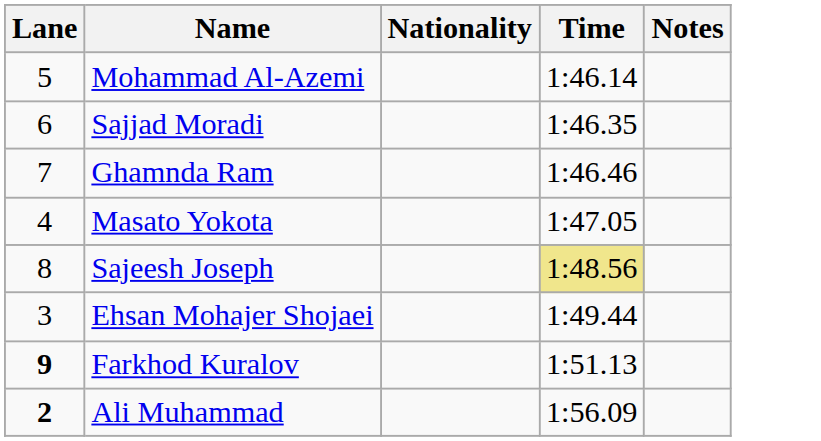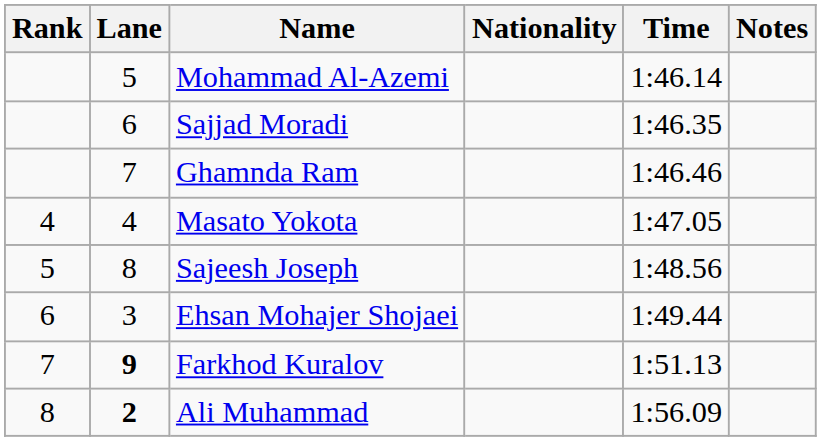+ column: Rank | 4 | 5 | 6 | 7 | 8
Sajeesh Joseph | Time: khaki background -> no background
